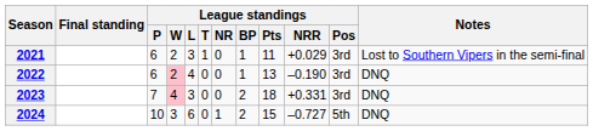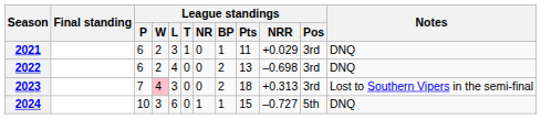2021 | Notes: Lost to Southern Vipers in the semi-final -> DNQ
2022 | League standings / W: pink background -> no background
2022 | League standings / BP: 1 -> 2
2022 | League standings / NRR: –0.190 -> –0.698
2023 | League standings / NRR: +0.331 -> +0.313
2023 | Notes: DNQ -> Lost to Southern Vipers in the semi-final
2024 | League standings / BP: 2 -> 1
